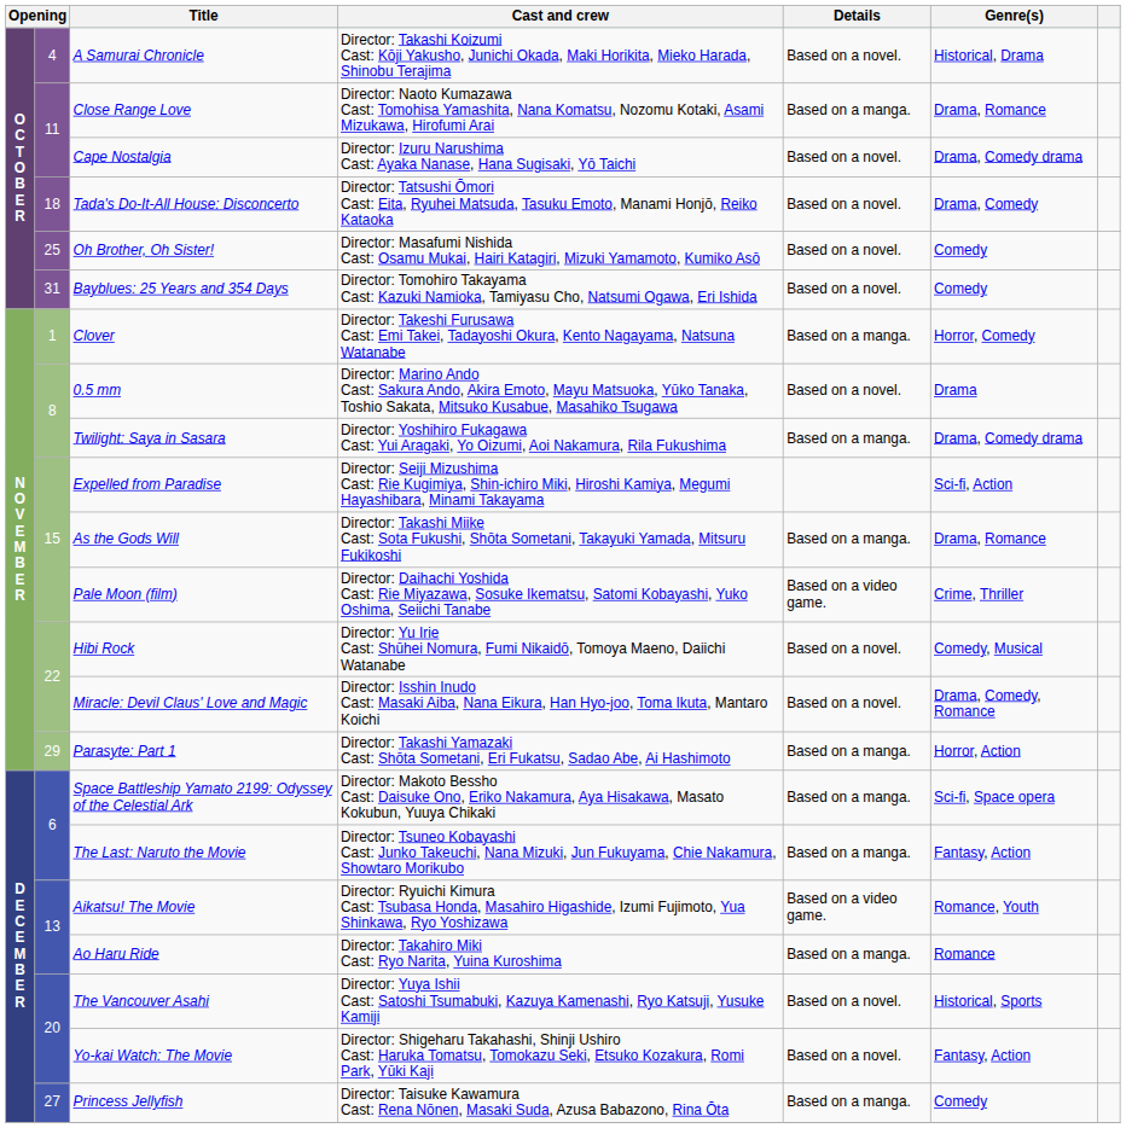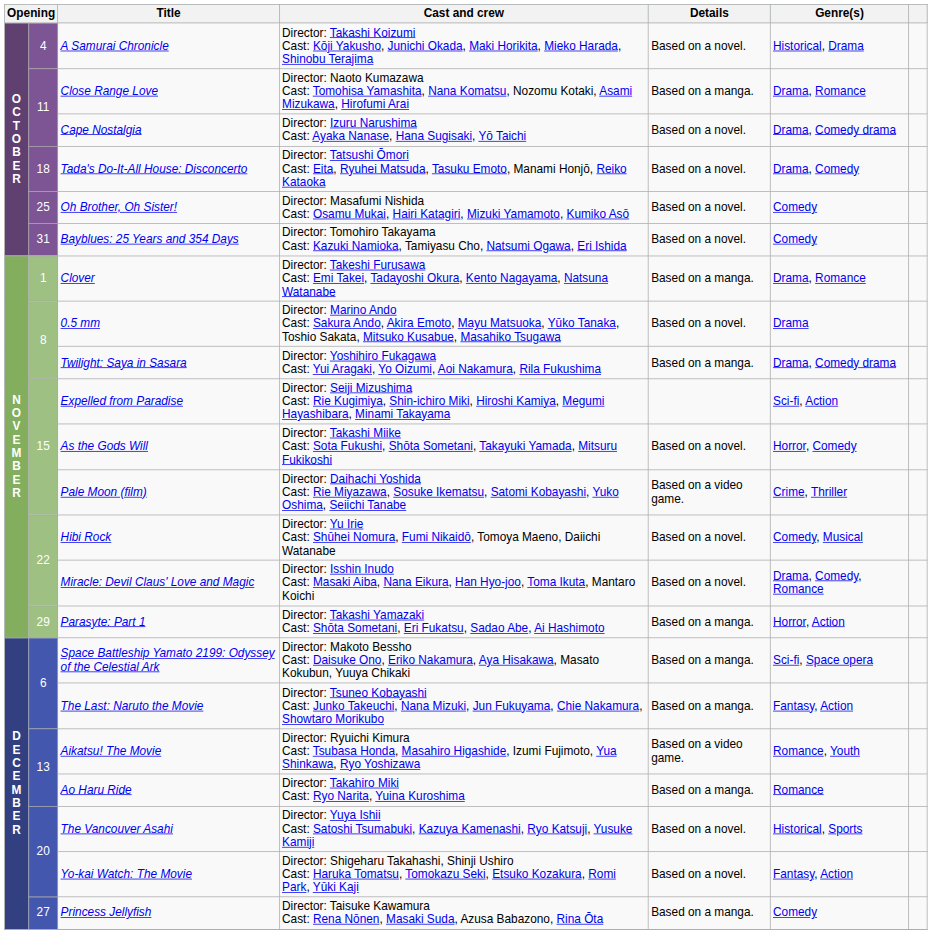Clover | Genre(s): Horror, Comedy -> Drama, Romance
As the Gods Will | Details: Based on a manga. -> Based on a novel.
As the Gods Will | Genre(s): Drama, Romance -> Horror, Comedy
